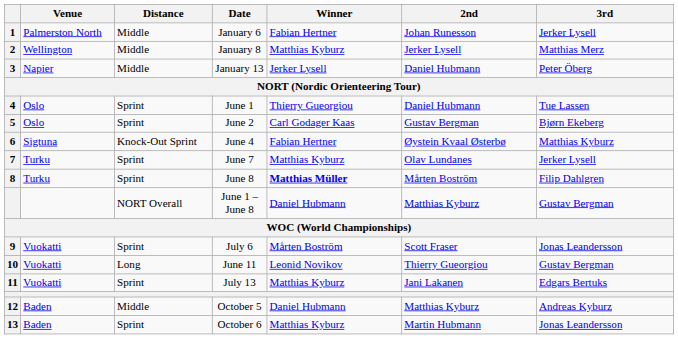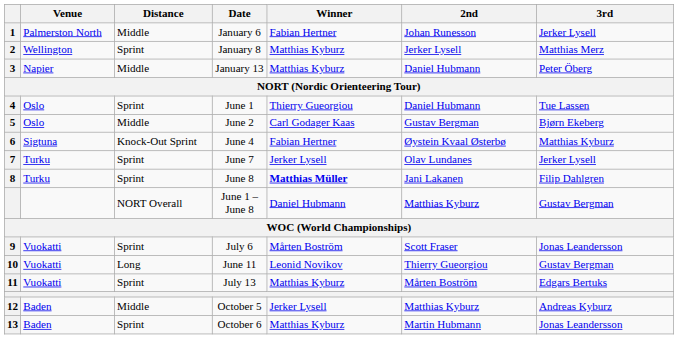January 8 | Distance: Middle -> Sprint
January 13 | Winner: Jerker Lysell -> Matthias Kyburz
June 2 | Distance: Sprint -> Middle
June 7 | Winner: Matthias Kyburz -> Jerker Lysell
June 8 | 2nd: Mårten Boström -> Jani Lakanen
July 13 | 2nd: Jani Lakanen -> Mårten Boström
October 5 | Winner: Daniel Hubmann -> Jerker Lysell
